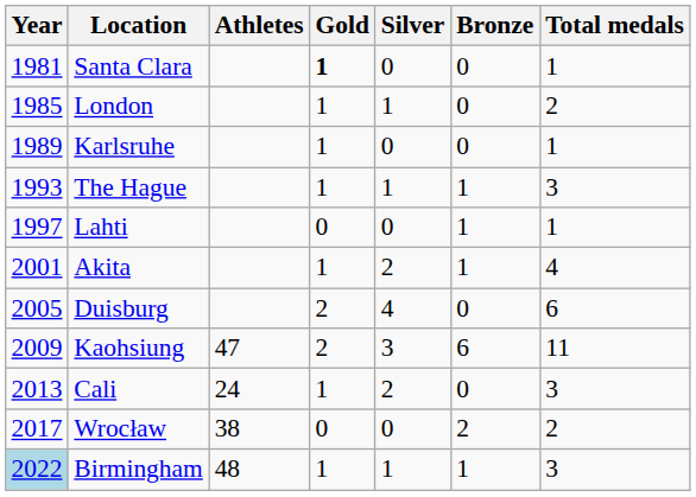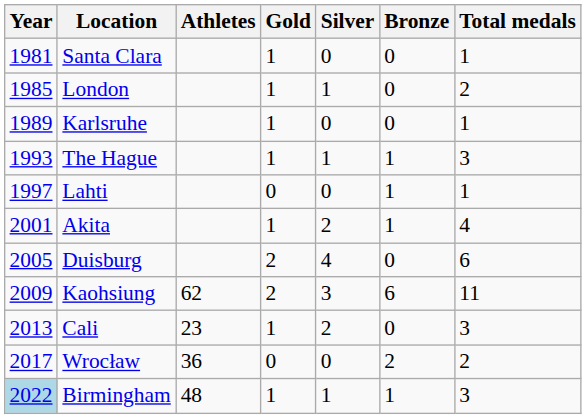Santa Clara | Gold: bold -> normal
Kaohsiung | Athletes: 47 -> 62
Cali | Athletes: 24 -> 23
Wrocław | Athletes: 38 -> 36
